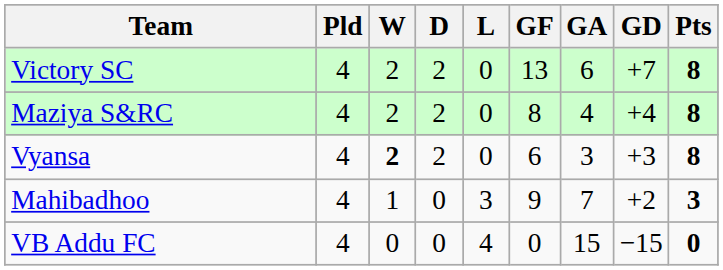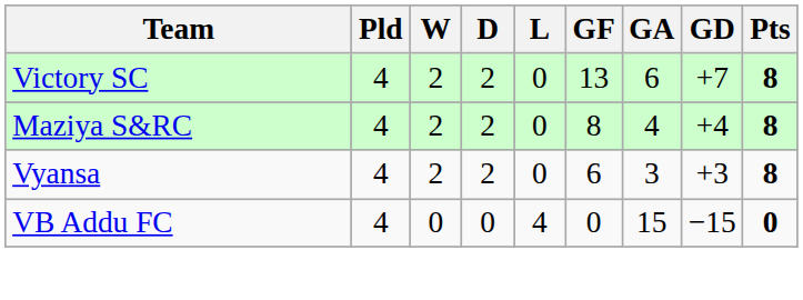Vyansa | W: bold -> normal
- row: Mahibadhoo | 4 | 1 | 0 | 3 | 9 | 7 | +2 | 3
